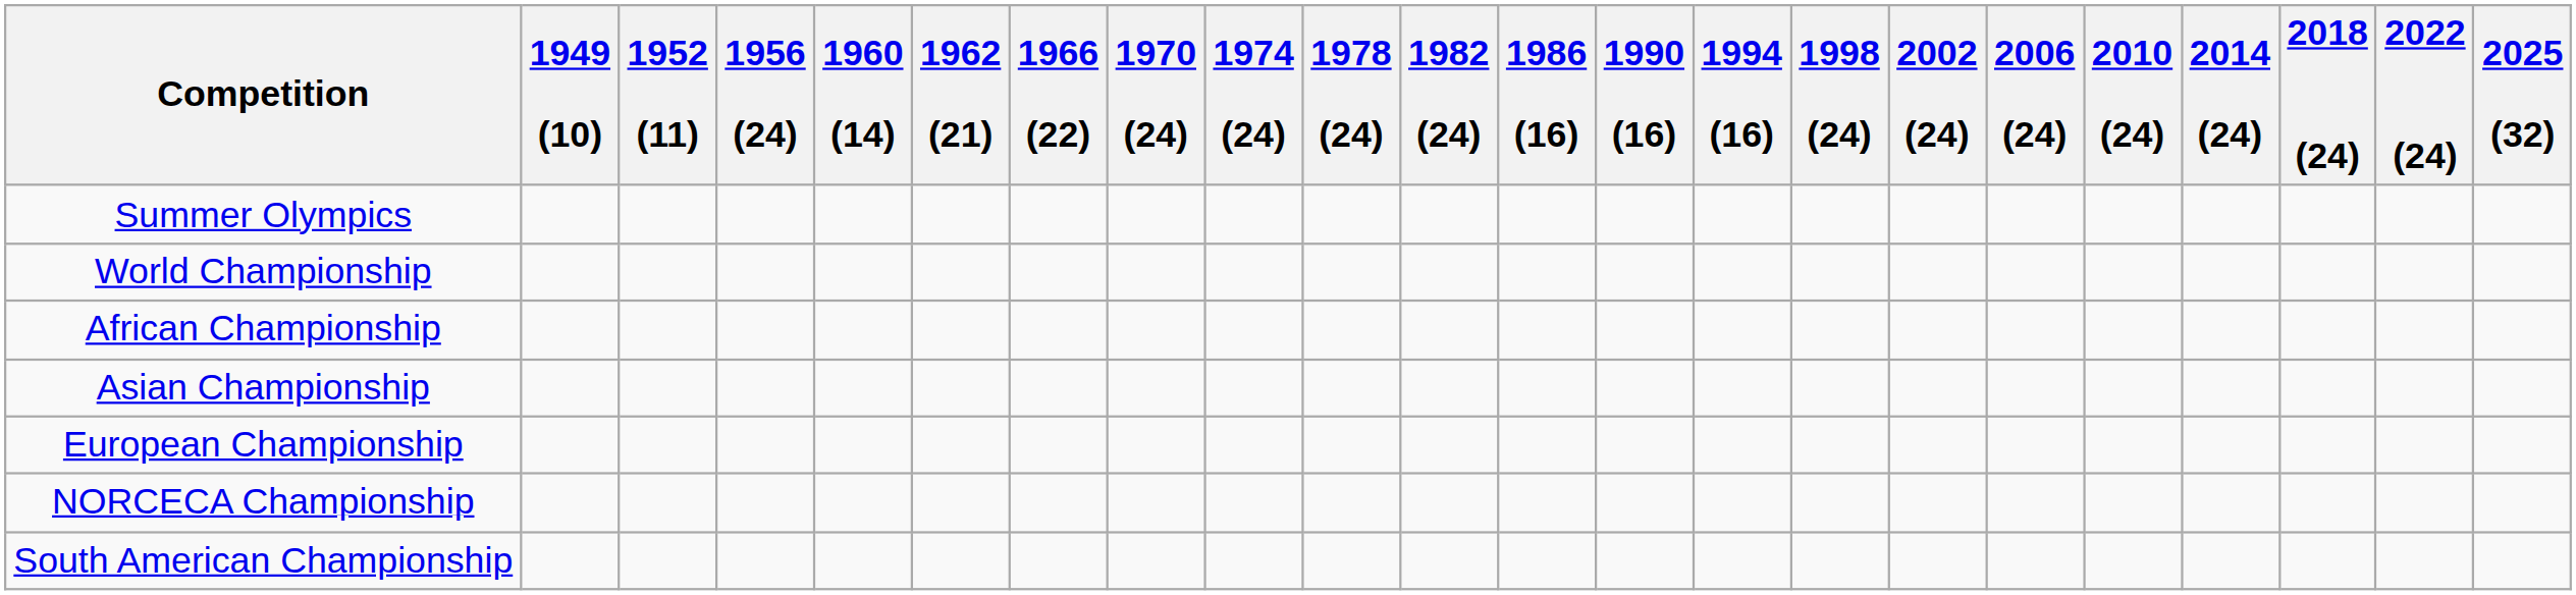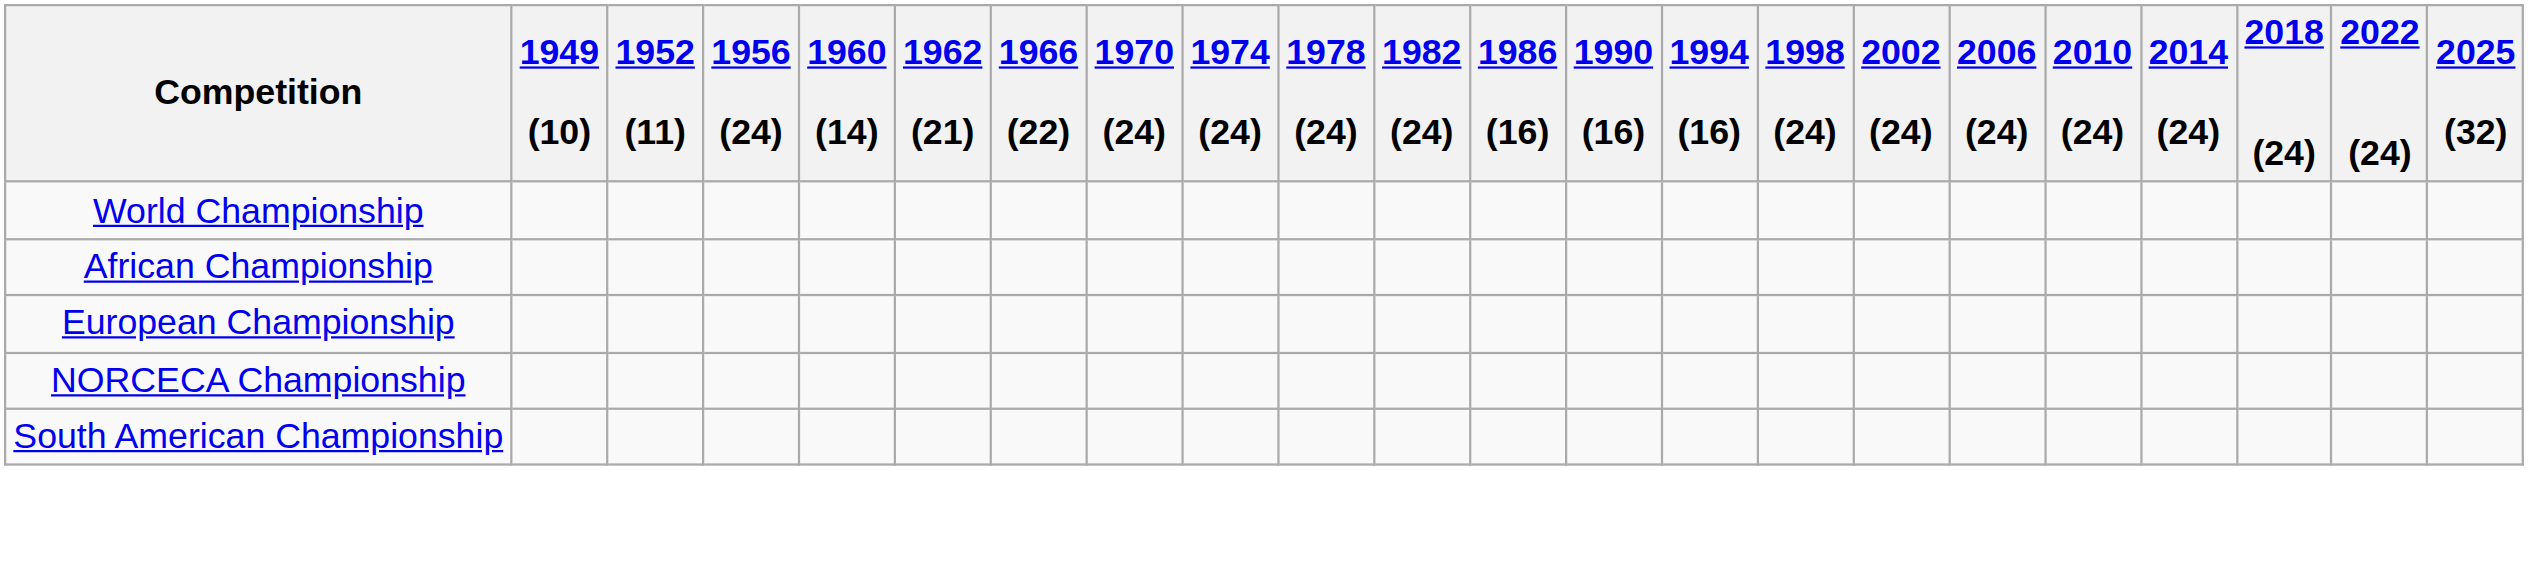- row: Summer Olympics
- row: Asian Championship
